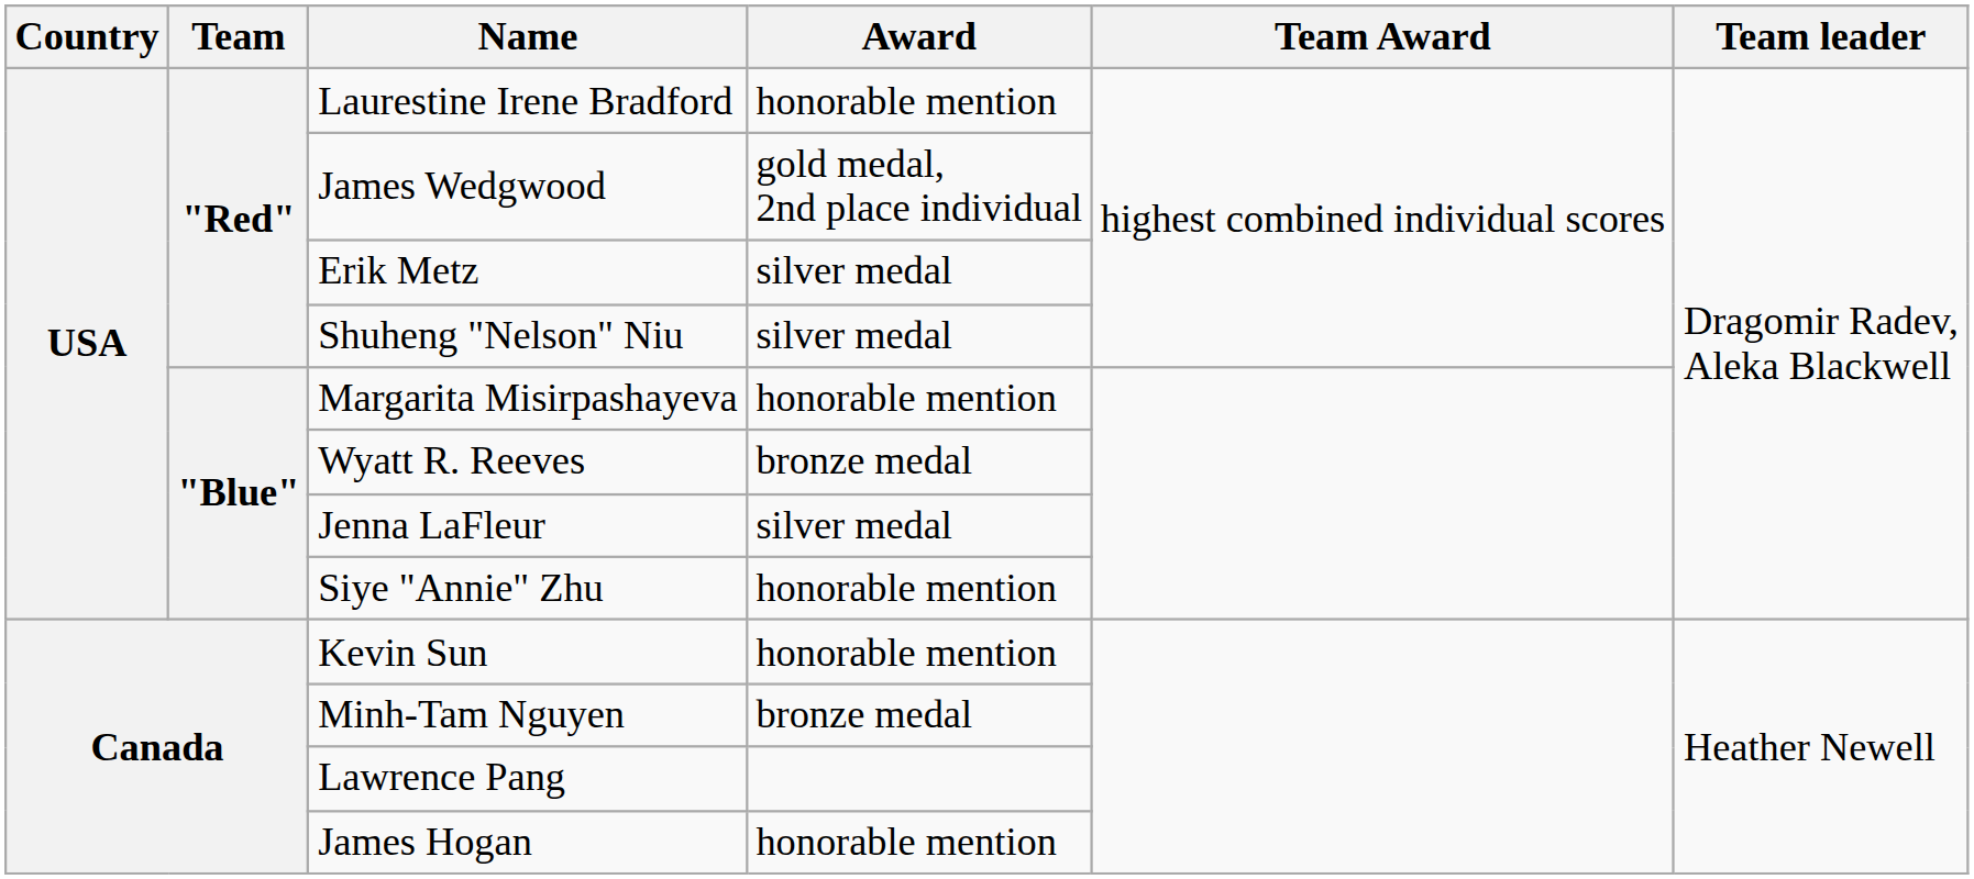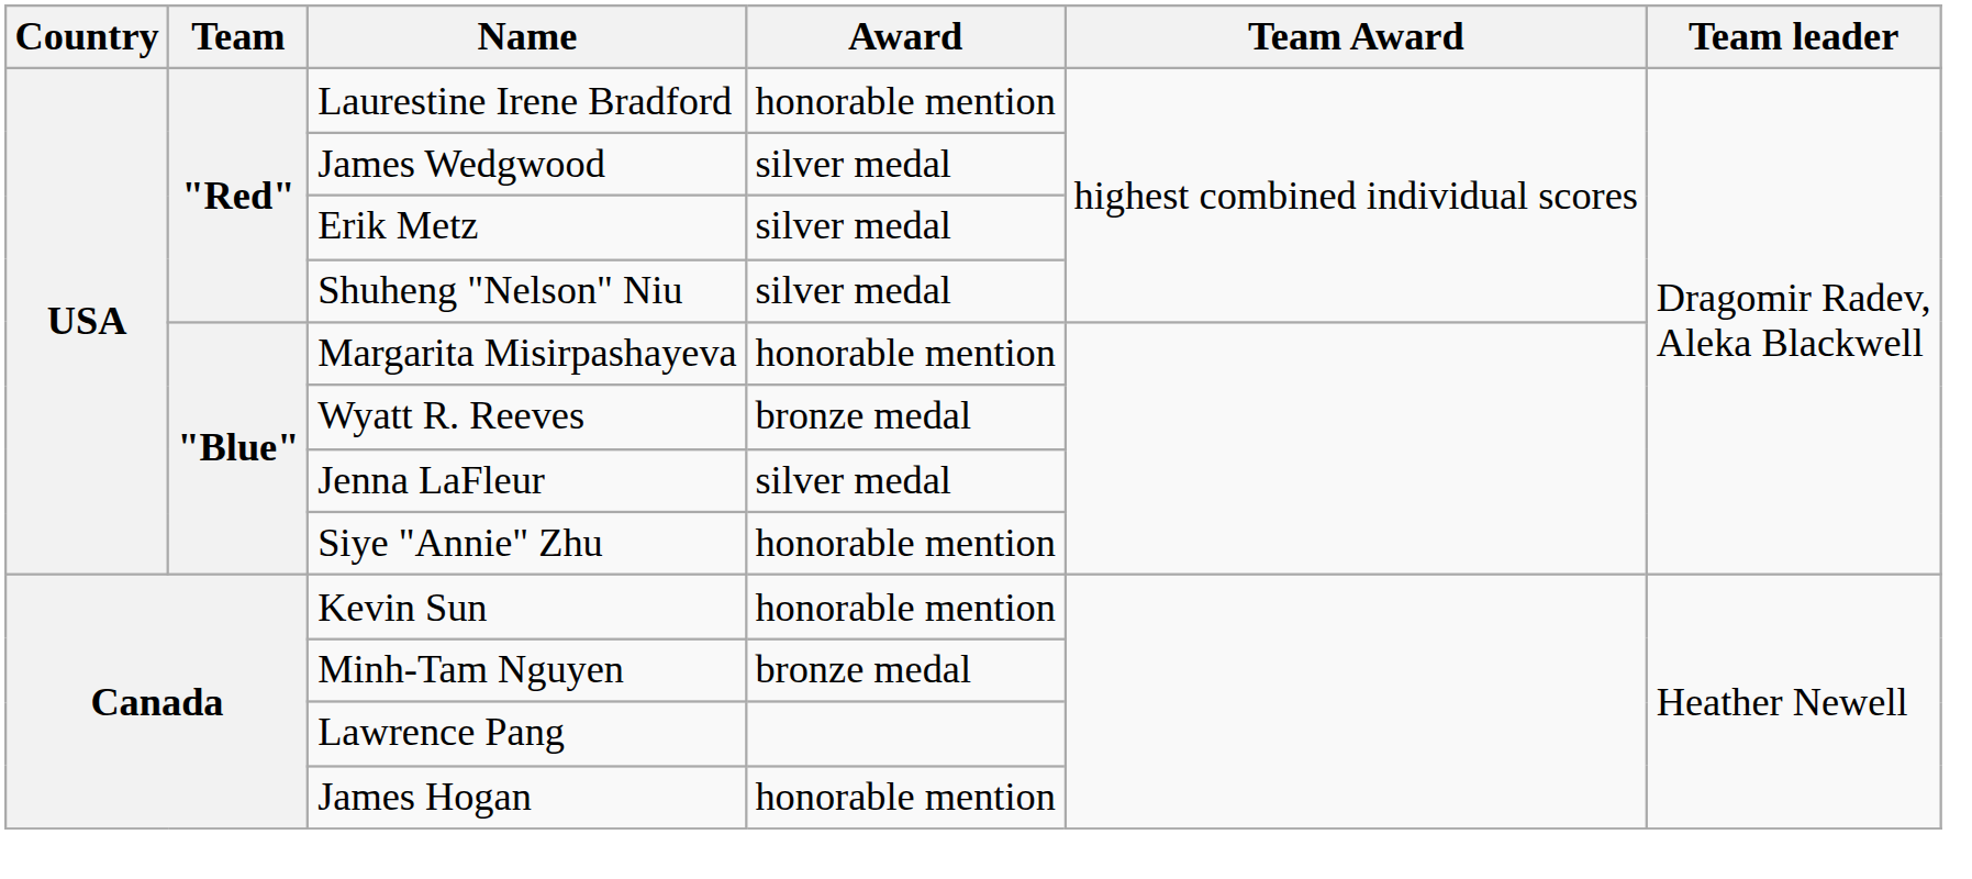James Wedgwood | Award: gold medal, 2nd place individual -> silver medal
